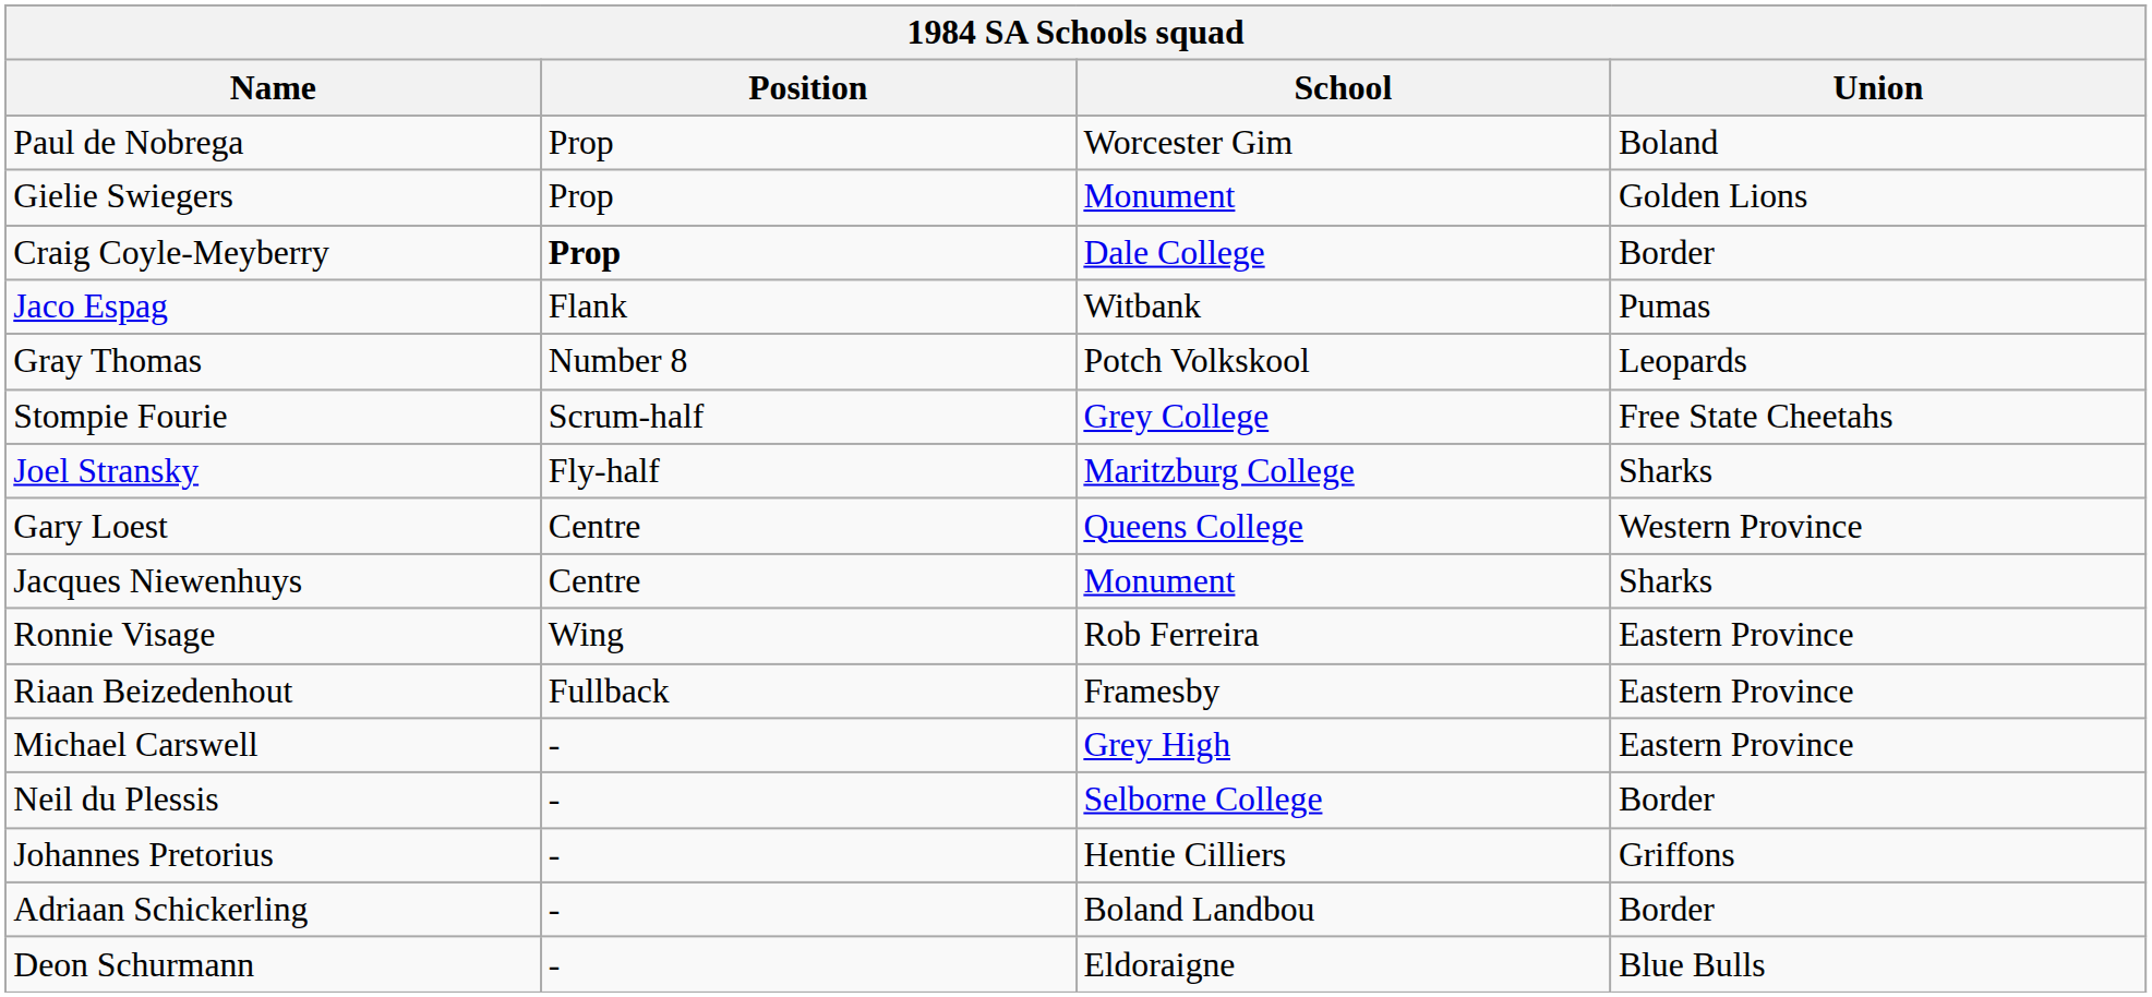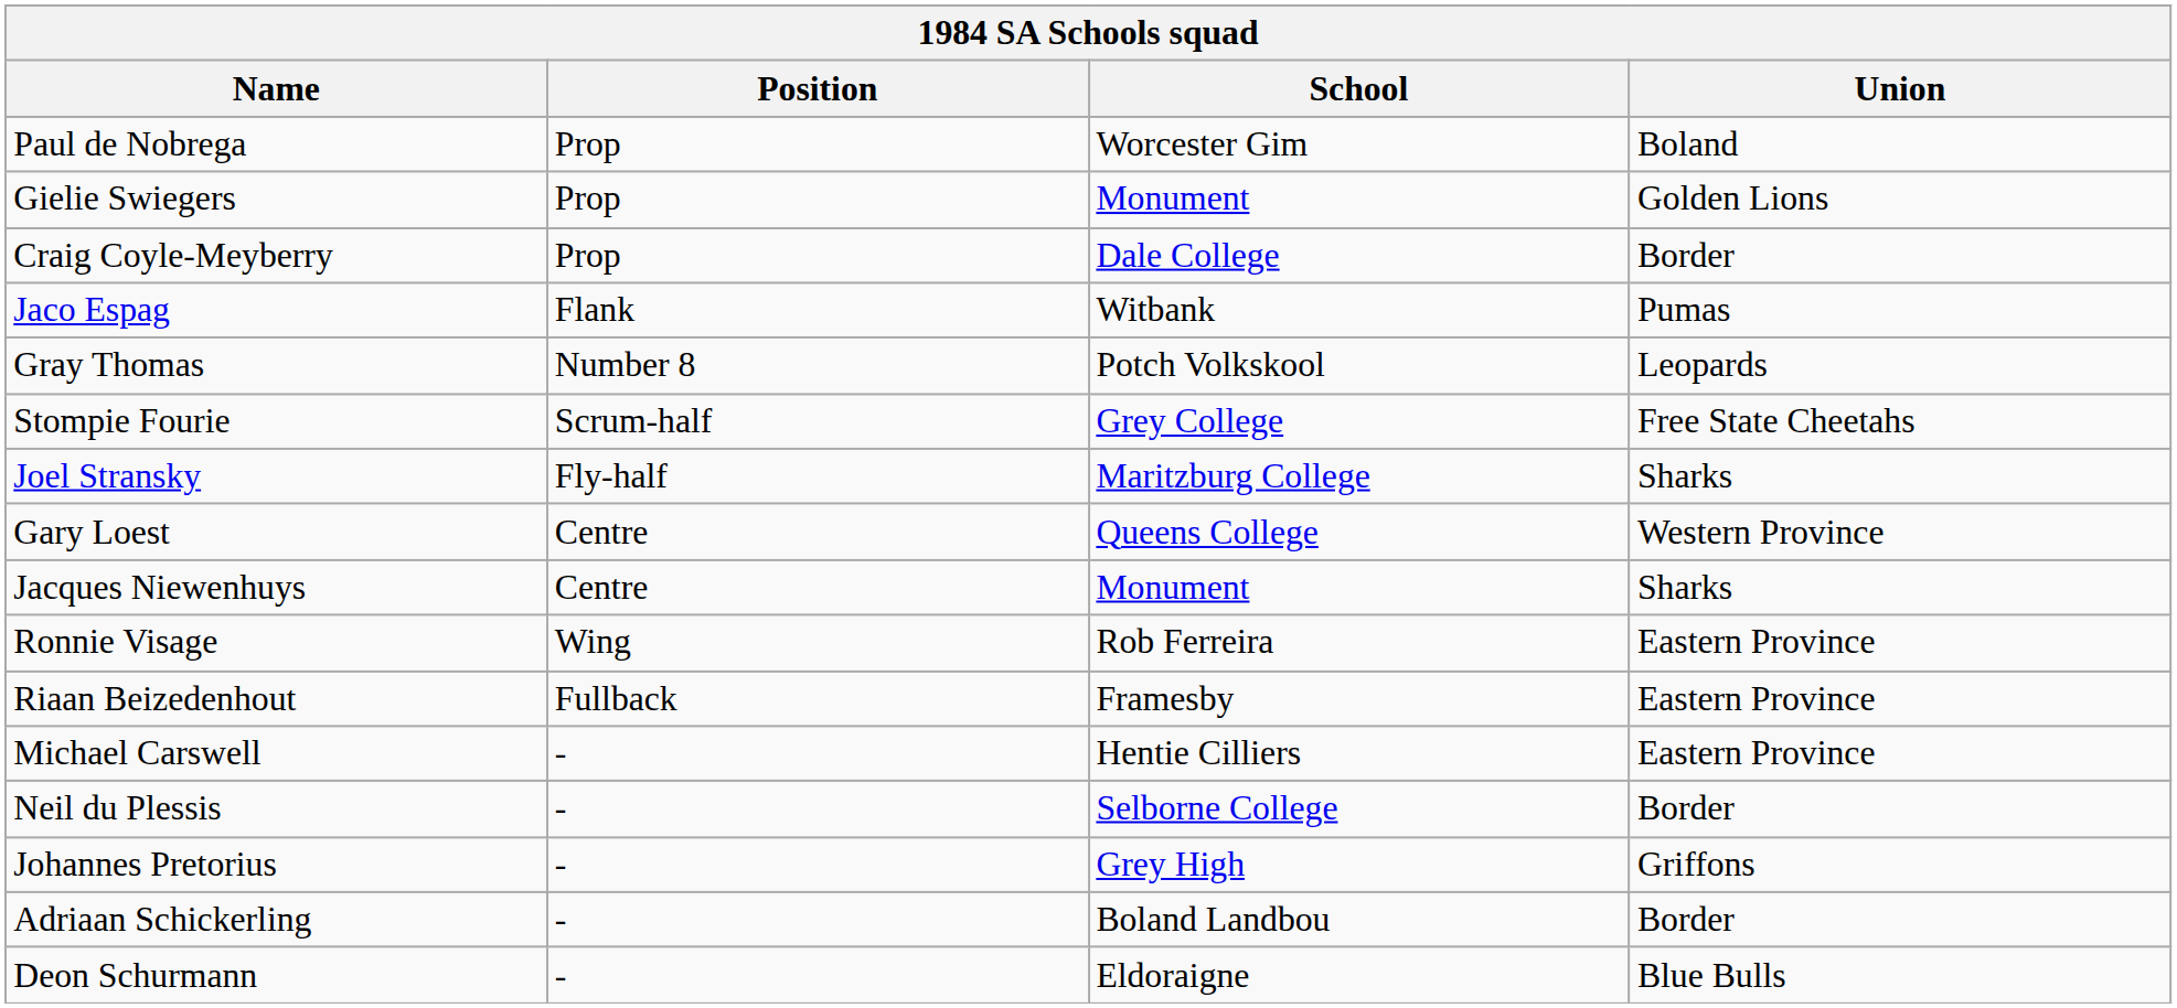Craig Coyle-Meyberry | Position: bold -> normal
Michael Carswell | School: Grey High -> Hentie Cilliers
Johannes Pretorius | School: Hentie Cilliers -> Grey High
